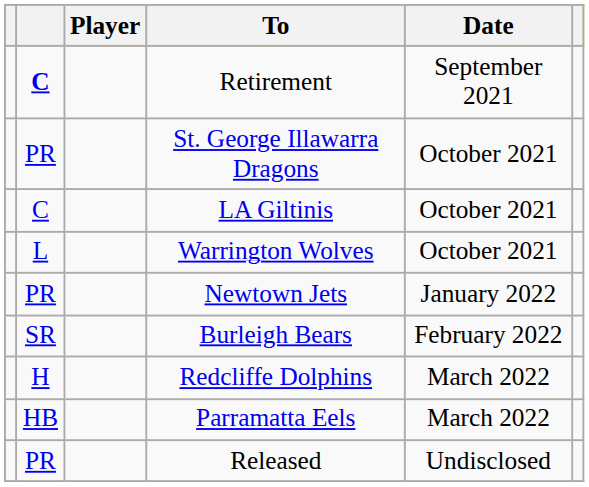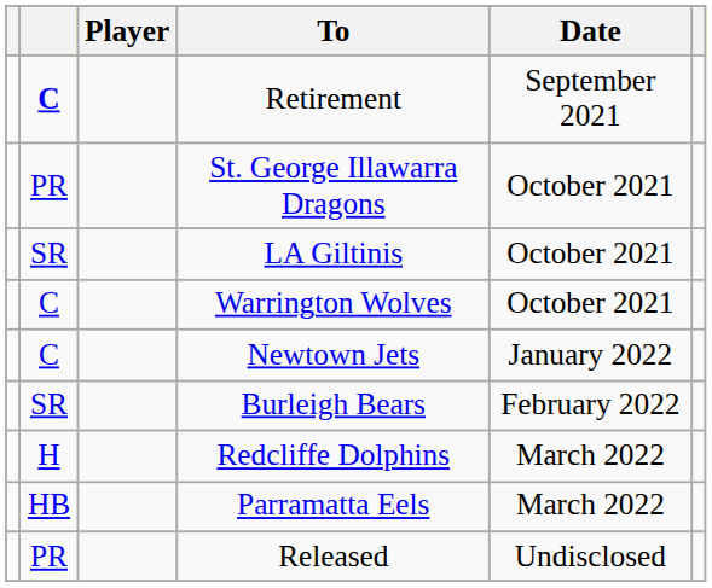LA Giltinis | column 2: C -> SR
Warrington Wolves | column 2: L -> C
Newtown Jets | column 2: PR -> C
